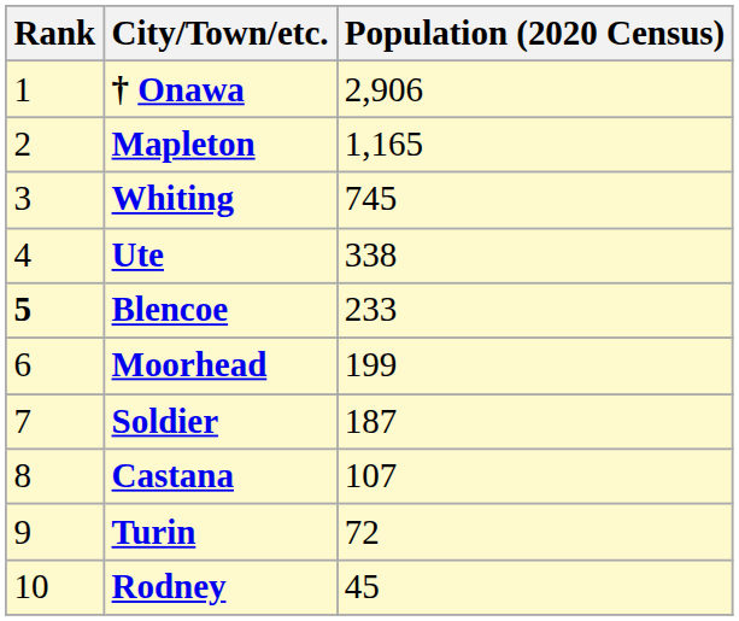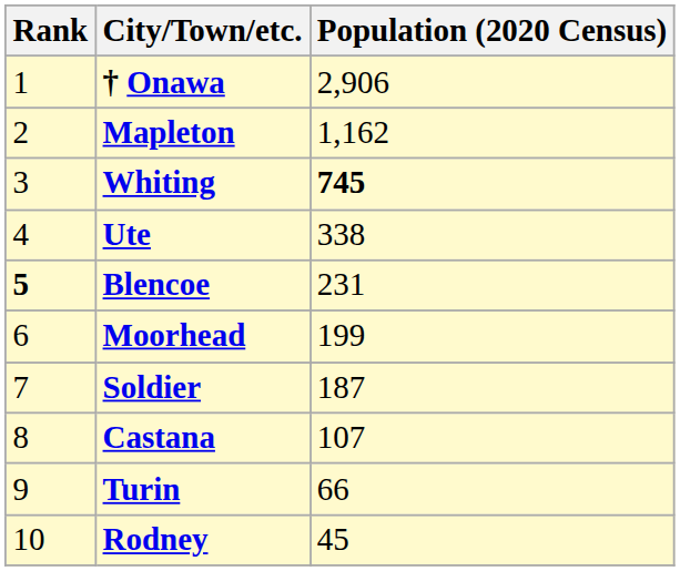Mapleton | Population (2020 Census): 1,165 -> 1,162
Whiting | Population (2020 Census): normal -> bold
Blencoe | Population (2020 Census): 233 -> 231
Turin | Population (2020 Census): 72 -> 66
